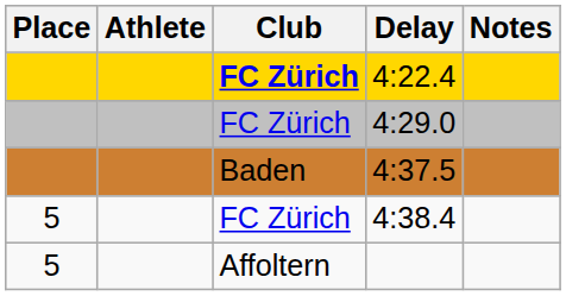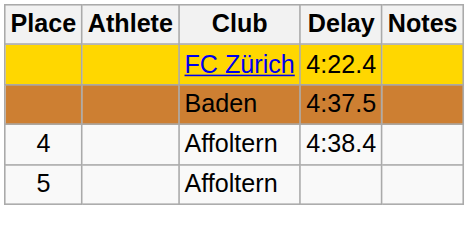4:22.4 | Club: bold -> normal
- row: FC Zürich | 4:29.0
4:38.4 | Place: 5 -> 4
4:38.4 | Club: FC Zürich -> Affoltern
